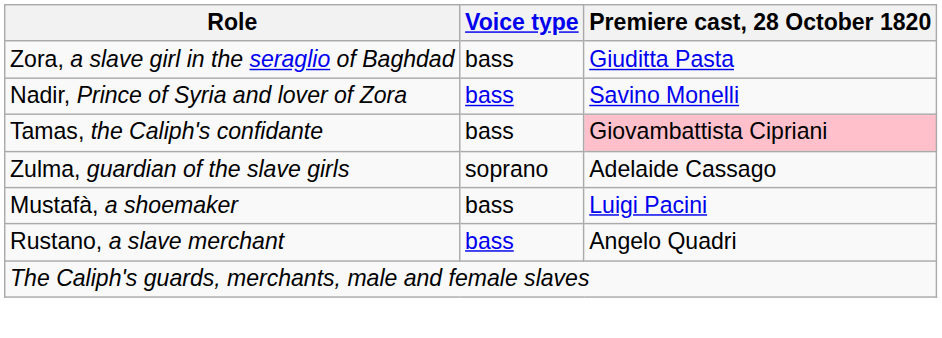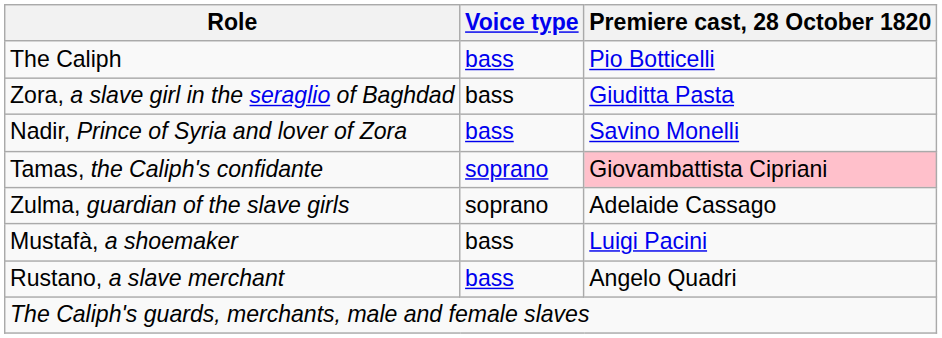+ row: The Caliph | bass | Pio Botticelli
Tamas, the Caliph's confidante | Voice type: bass -> soprano
